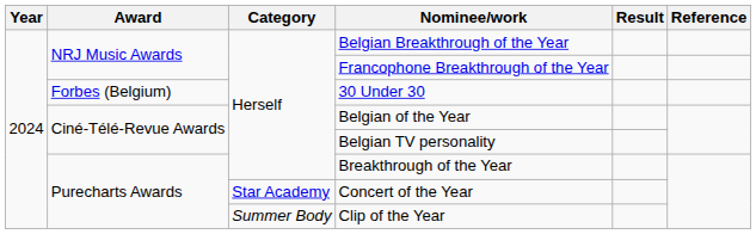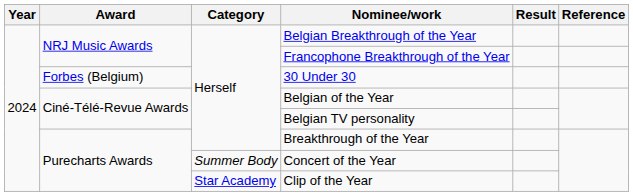Concert of the Year | Category: Star Academy -> Summer Body
Clip of the Year | Category: Summer Body -> Star Academy
